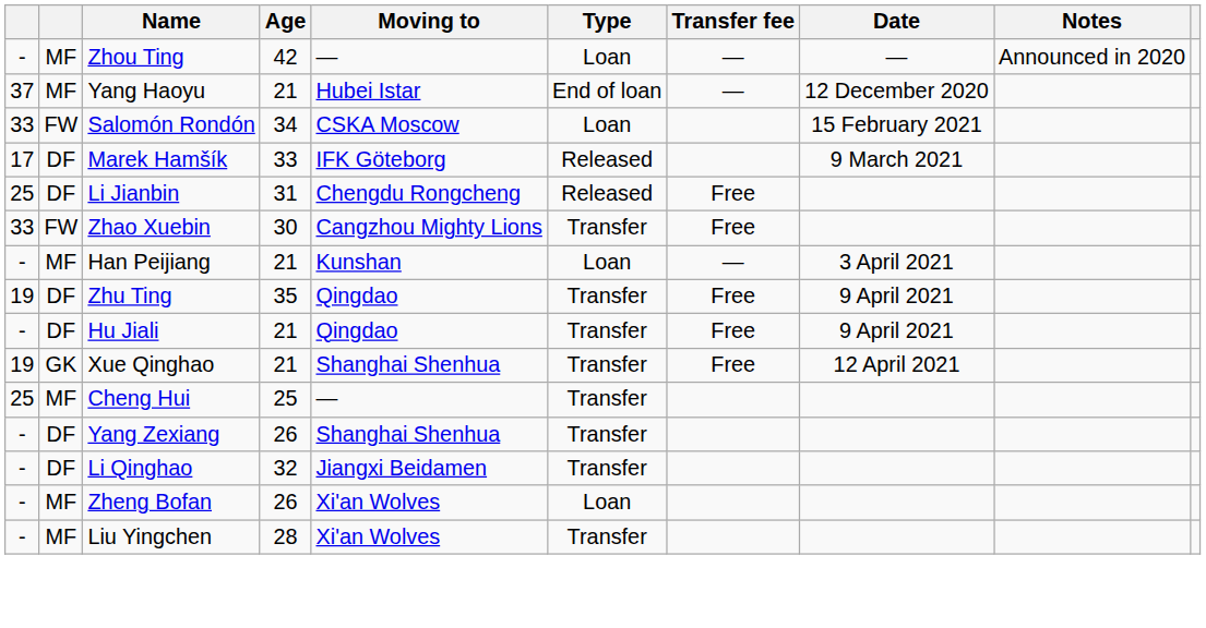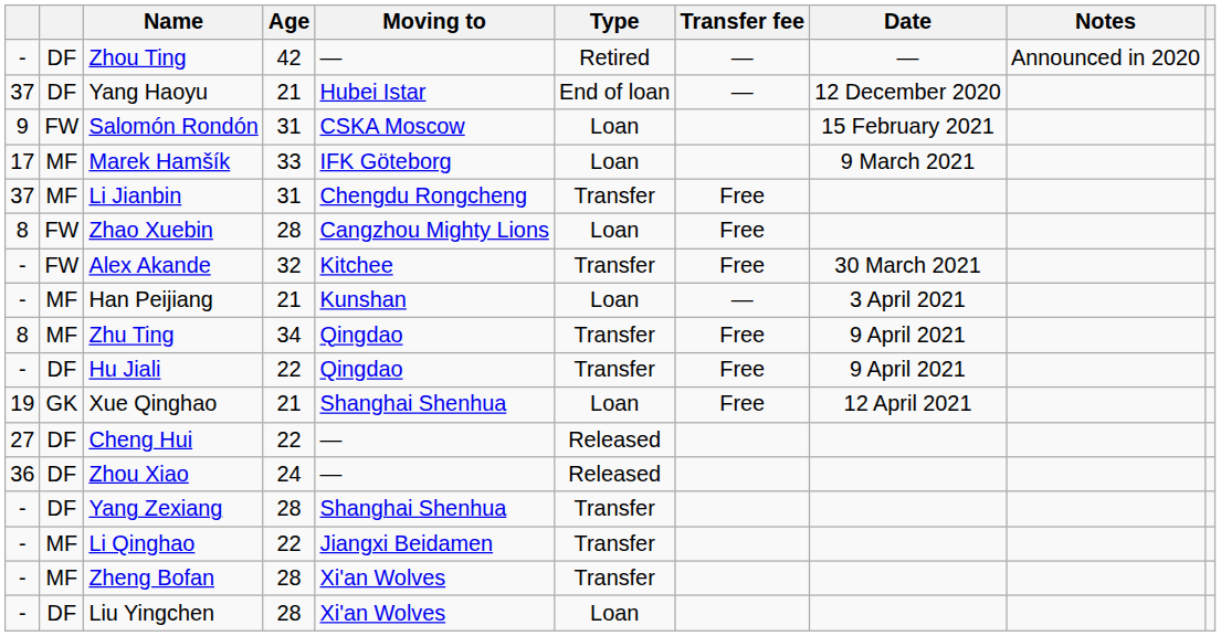Zhou Ting | column 2: MF -> DF
Zhou Ting | Type: Loan -> Retired
Yang Haoyu | column 2: MF -> DF
Salomón Rondón | column 1: 33 -> 9
Salomón Rondón | Age: 34 -> 31
Marek Hamšík | column 2: DF -> MF
Marek Hamšík | Type: Released -> Loan
Li Jianbin | column 1: 25 -> 37
Li Jianbin | column 2: DF -> MF
Li Jianbin | Type: Released -> Transfer
Zhao Xuebin | column 1: 33 -> 8
Zhao Xuebin | Age: 30 -> 28
Zhao Xuebin | Type: Transfer -> Loan
+ row: - | FW | Alex Akande | 32 | Kitchee | Transfer | Free | 30 March 2021
Zhu Ting | column 1: 19 -> 8
Zhu Ting | column 2: DF -> MF
Zhu Ting | Age: 35 -> 34
Hu Jiali | Age: 21 -> 22
Xue Qinghao | Type: Transfer -> Loan
Cheng Hui | column 1: 25 -> 27
Cheng Hui | column 2: MF -> DF
Cheng Hui | Age: 25 -> 22
Cheng Hui | Type: Transfer -> Released
+ row: 36 | DF | Zhou Xiao | 24 | — | Released
Yang Zexiang | Age: 26 -> 28
Li Qinghao | column 2: DF -> MF
Li Qinghao | Age: 32 -> 22
Zheng Bofan | Age: 26 -> 28
Zheng Bofan | Type: Loan -> Transfer
Liu Yingchen | column 2: MF -> DF
Liu Yingchen | Type: Transfer -> Loan
